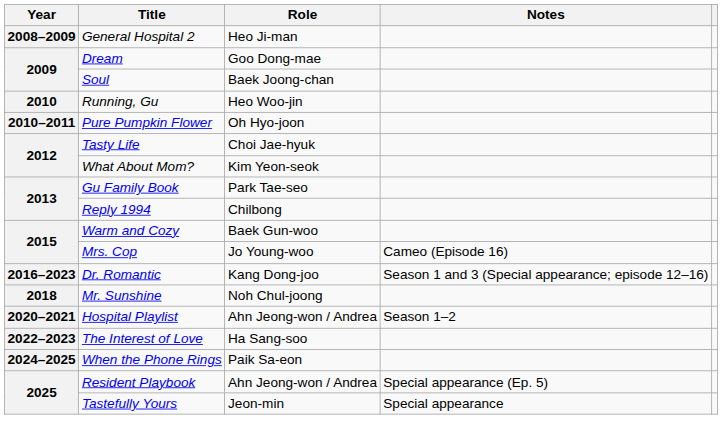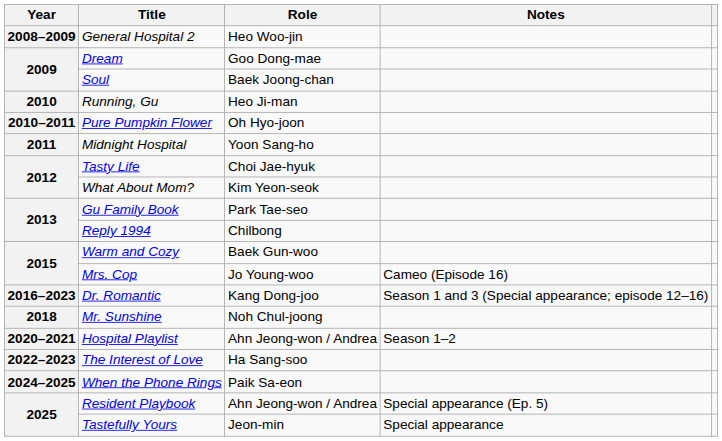General Hospital 2 | Role: Heo Ji-man -> Heo Woo-jin
Running, Gu | Role: Heo Woo-jin -> Heo Ji-man
+ row: 2011 | Midnight Hospital | Yoon Sang-ho
